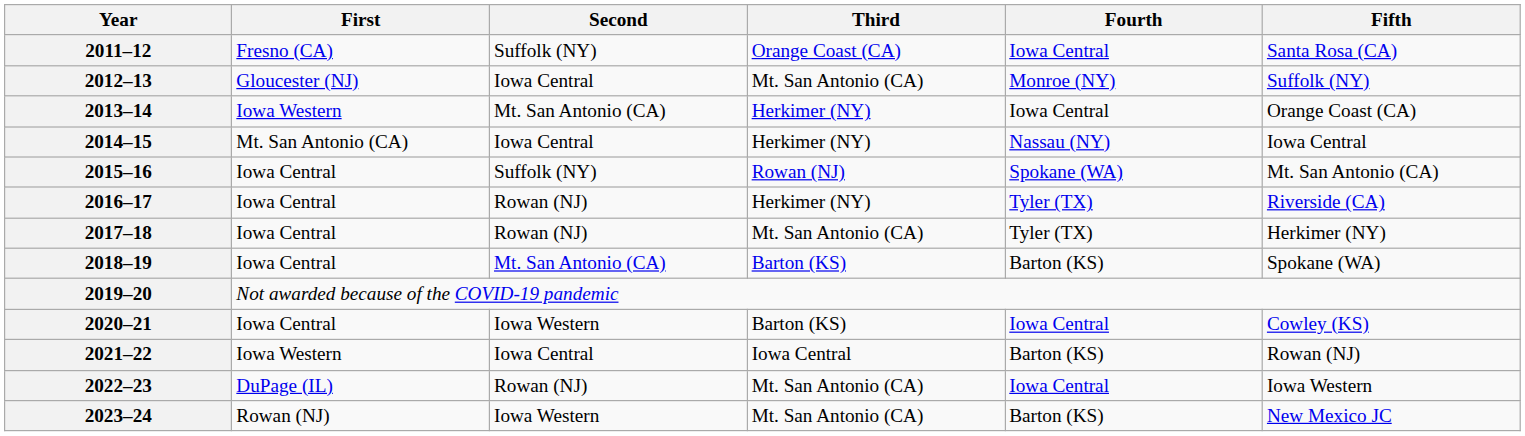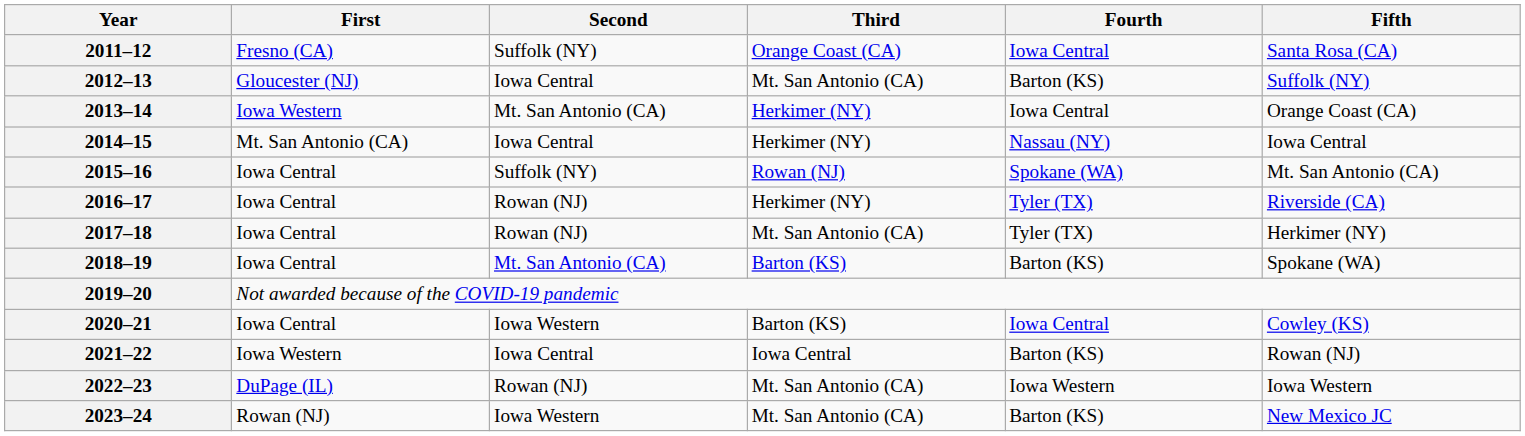2012–13 | Fourth: Monroe (NY) -> Barton (KS)
2022–23 | Fourth: Iowa Central -> Iowa Western
